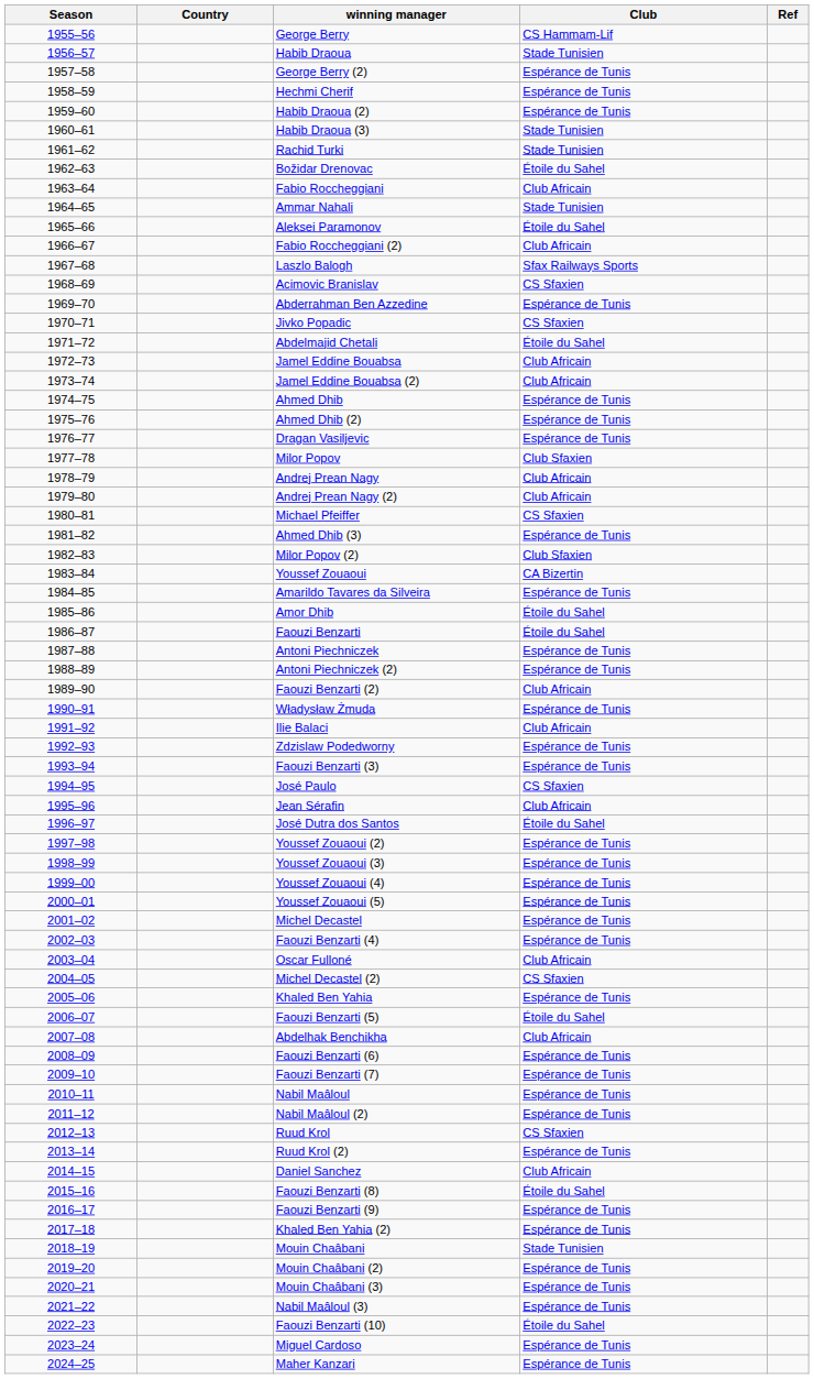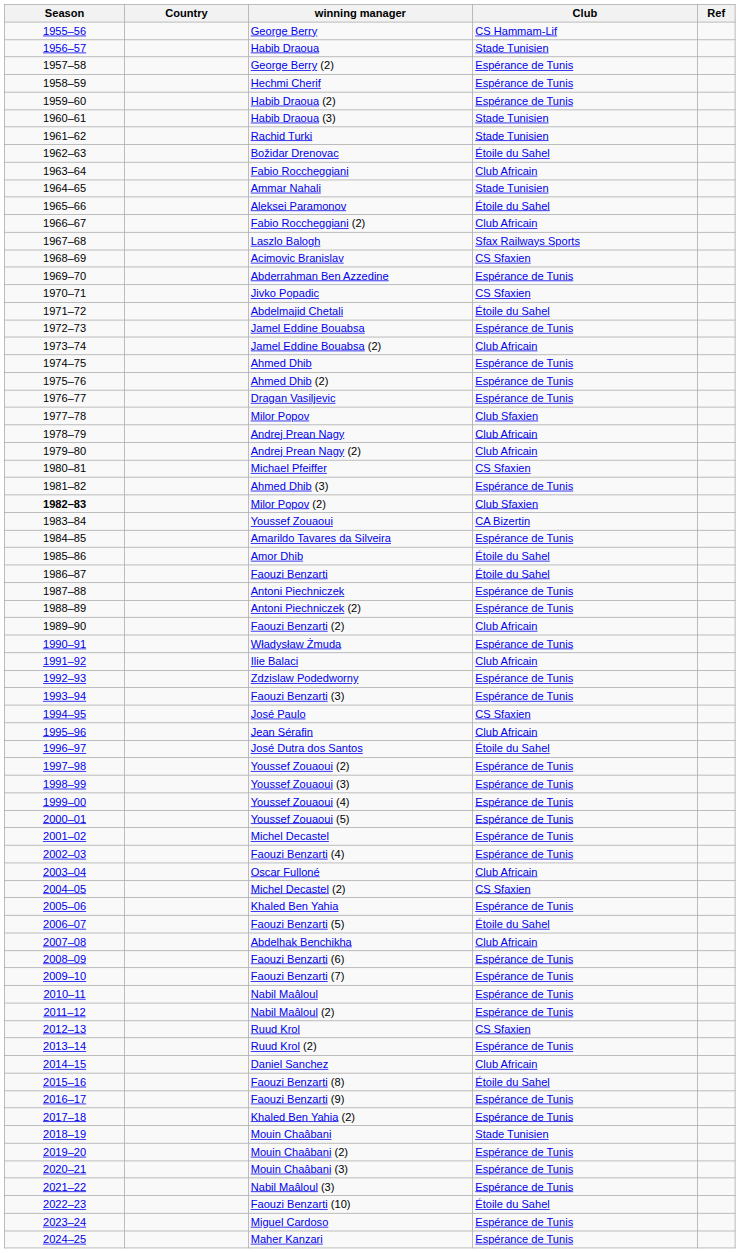Jamel Eddine Bouabsa | Club: Club Africain -> Espérance de Tunis
Milor Popov (2) | Season: normal -> bold
